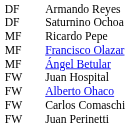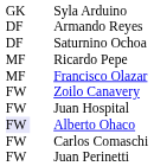+ row: GK | Syla Arduino
- row: MF | Ángel Betular
+ row: FW | Zoilo Canavery
Alberto Ohaco | column 1: no background -> lavender background
